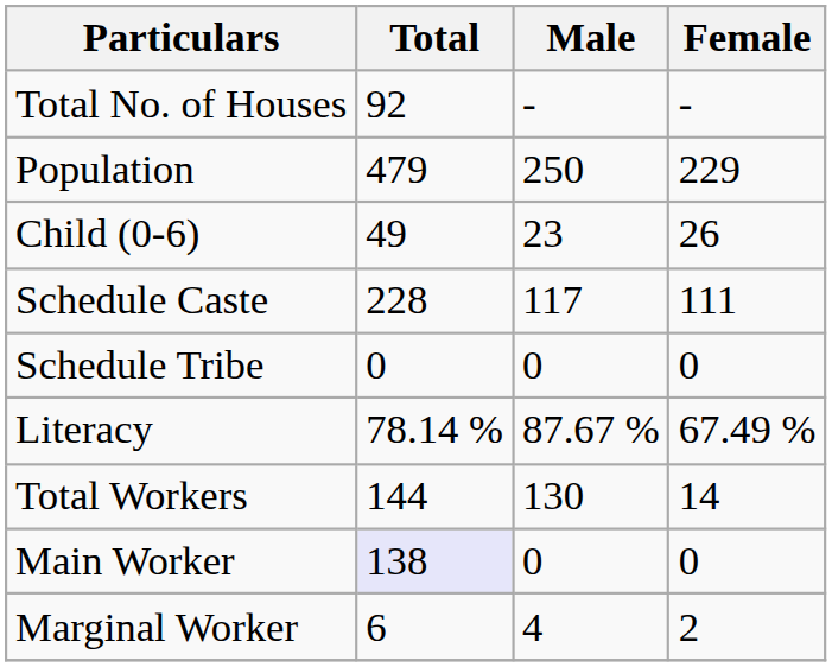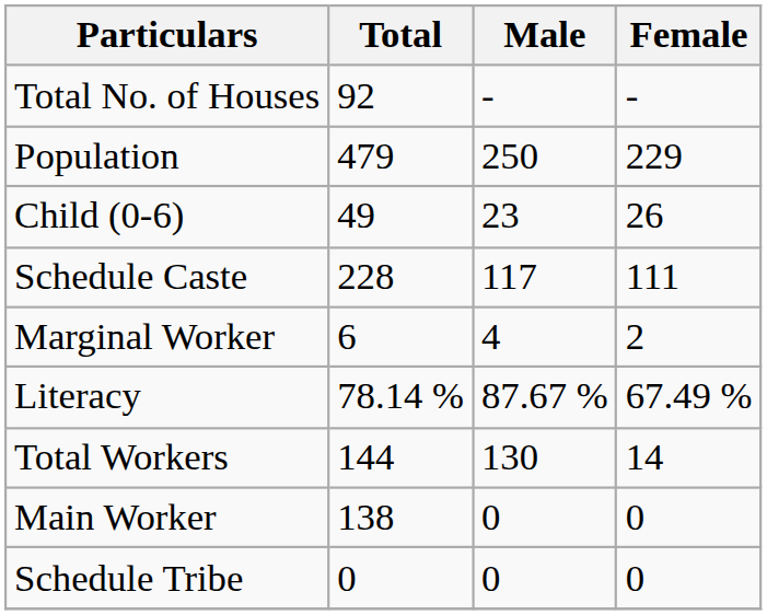rows swapped: Schedule Tribe <-> Marginal Worker
Main Worker | Total: lavender background -> no background
